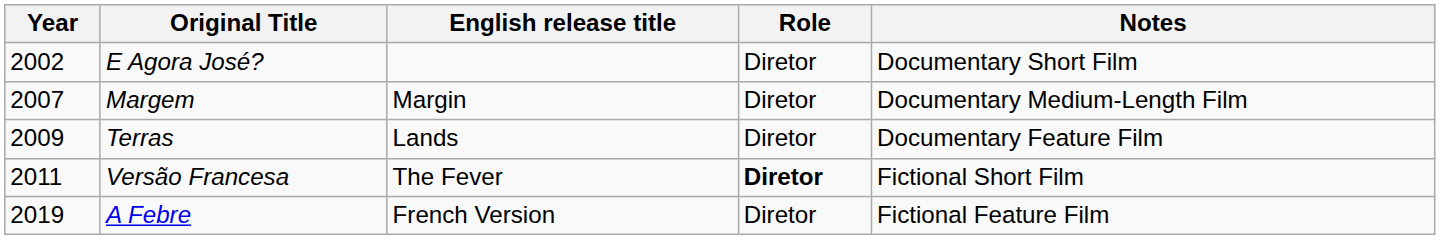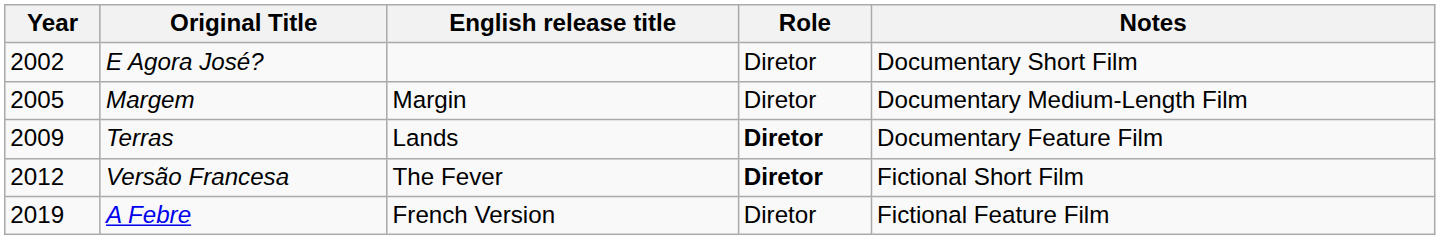Margem | Year: 2007 -> 2005
Terras | Role: normal -> bold
Versão Francesa | Year: 2011 -> 2012
